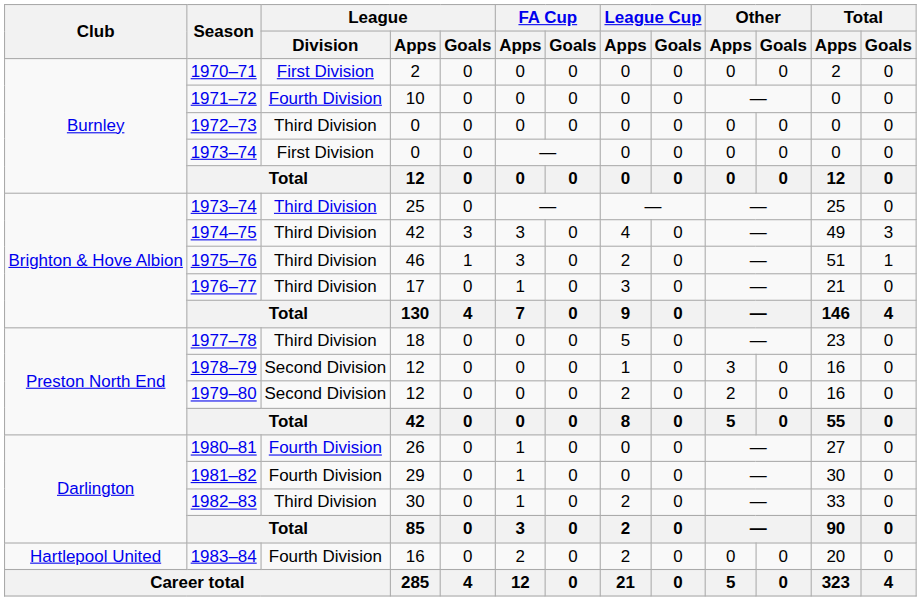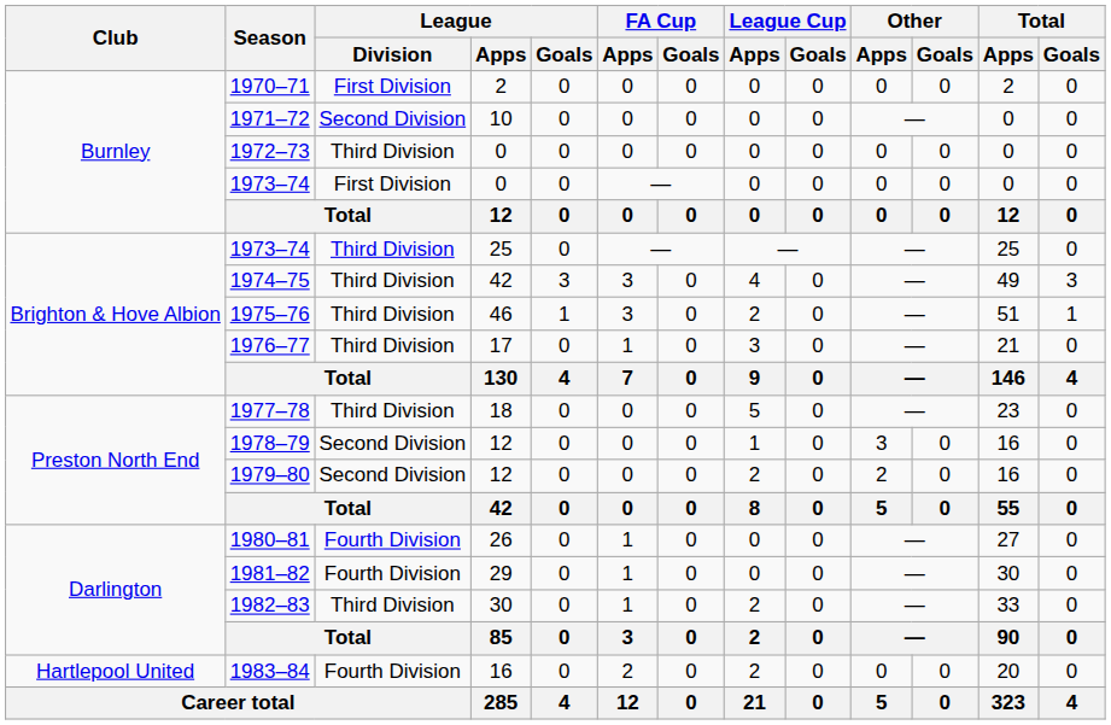1971–72 | League / Division: Fourth Division -> Second Division
